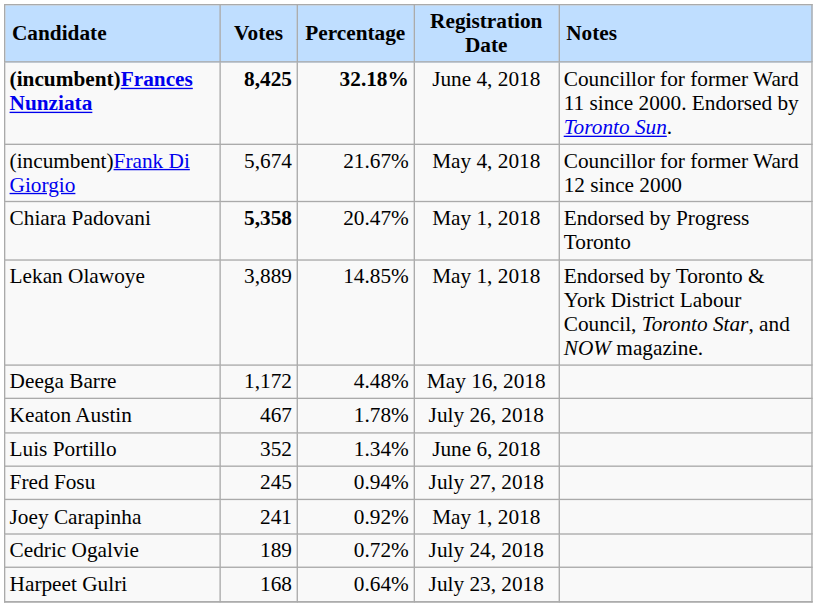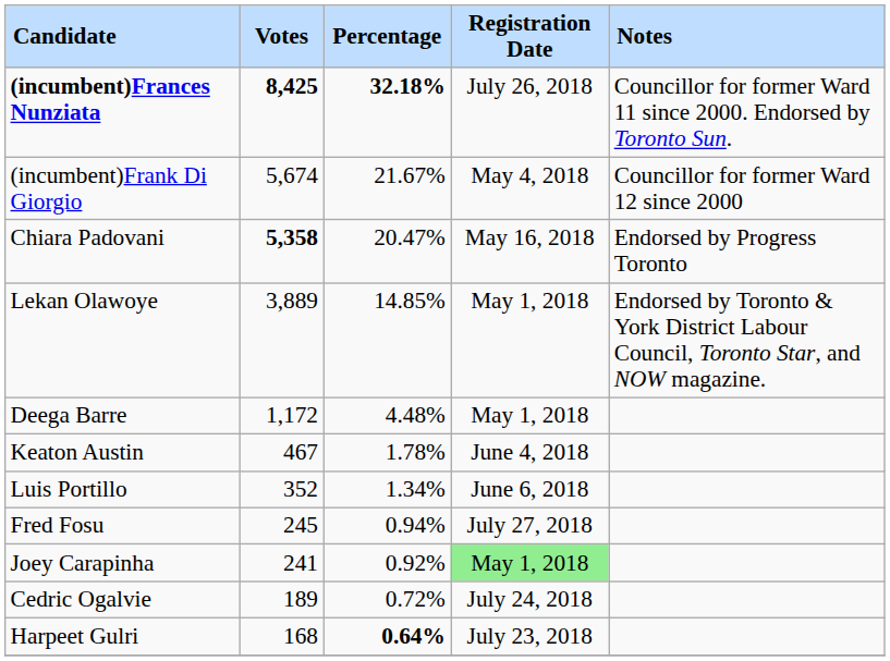(incumbent)Frances Nunziata | Registration Date: June 4, 2018 -> July 26, 2018
Chiara Padovani | Registration Date: May 1, 2018 -> May 16, 2018
Deega Barre | Registration Date: May 16, 2018 -> May 1, 2018
Keaton Austin | Registration Date: July 26, 2018 -> June 4, 2018
Joey Carapinha | Registration Date: no background -> lightgreen background
Harpeet Gulri | Percentage: normal -> bold
